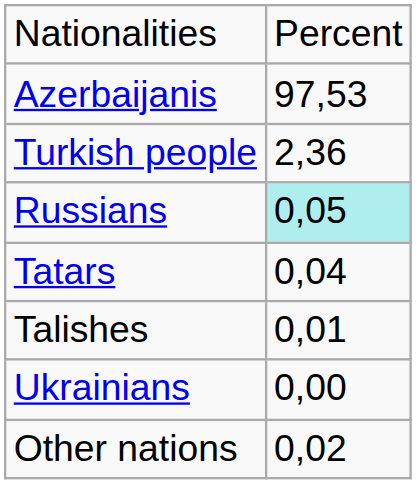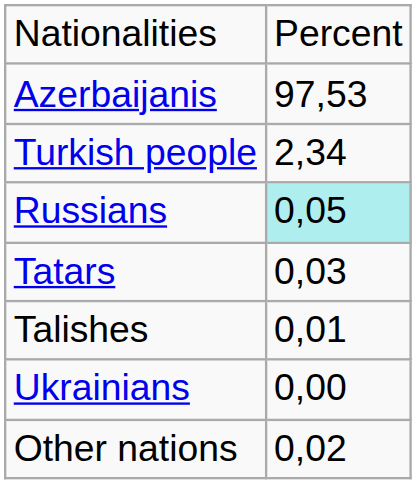Turkish people | column 2: 2,36 -> 2,34
Tatars | column 2: 0,04 -> 0,03
